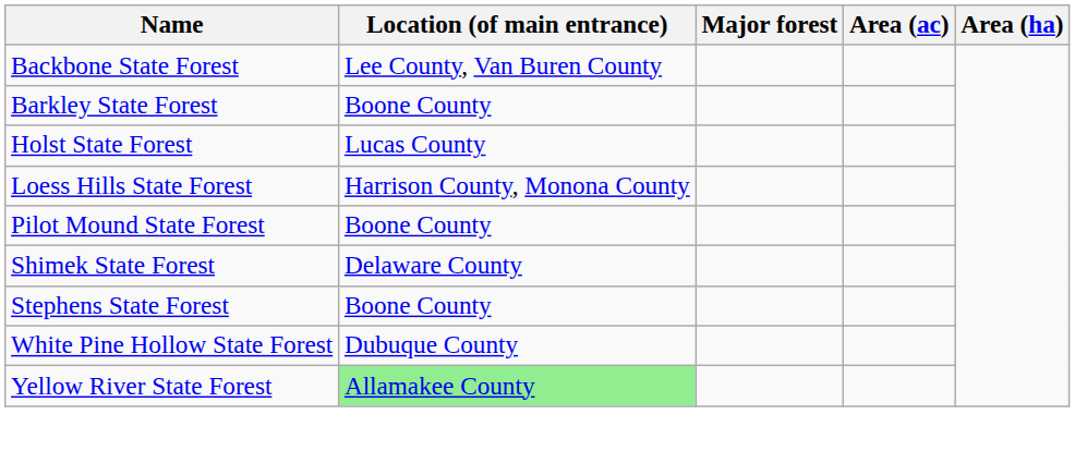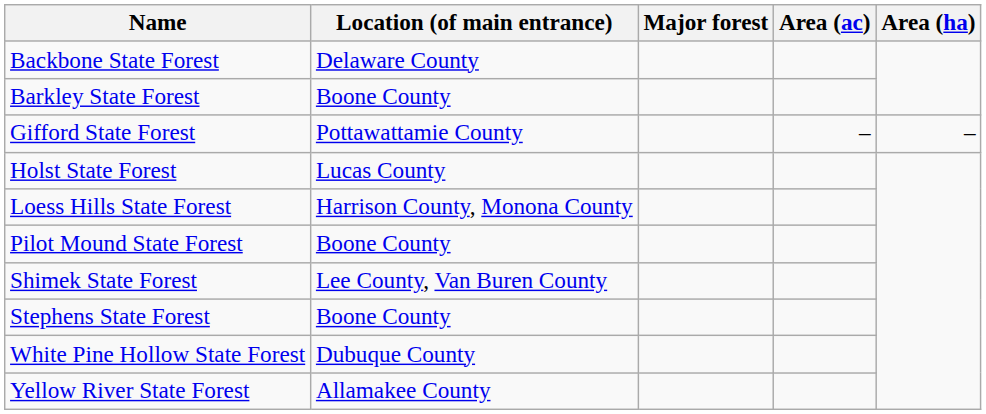Backbone State Forest | Location (of main entrance): Lee County, Van Buren County -> Delaware County
+ row: Gifford State Forest | Pottawattamie County | – | –
Shimek State Forest | Location (of main entrance): Delaware County -> Lee County, Van Buren County
Yellow River State Forest | Location (of main entrance): lightgreen background -> no background
